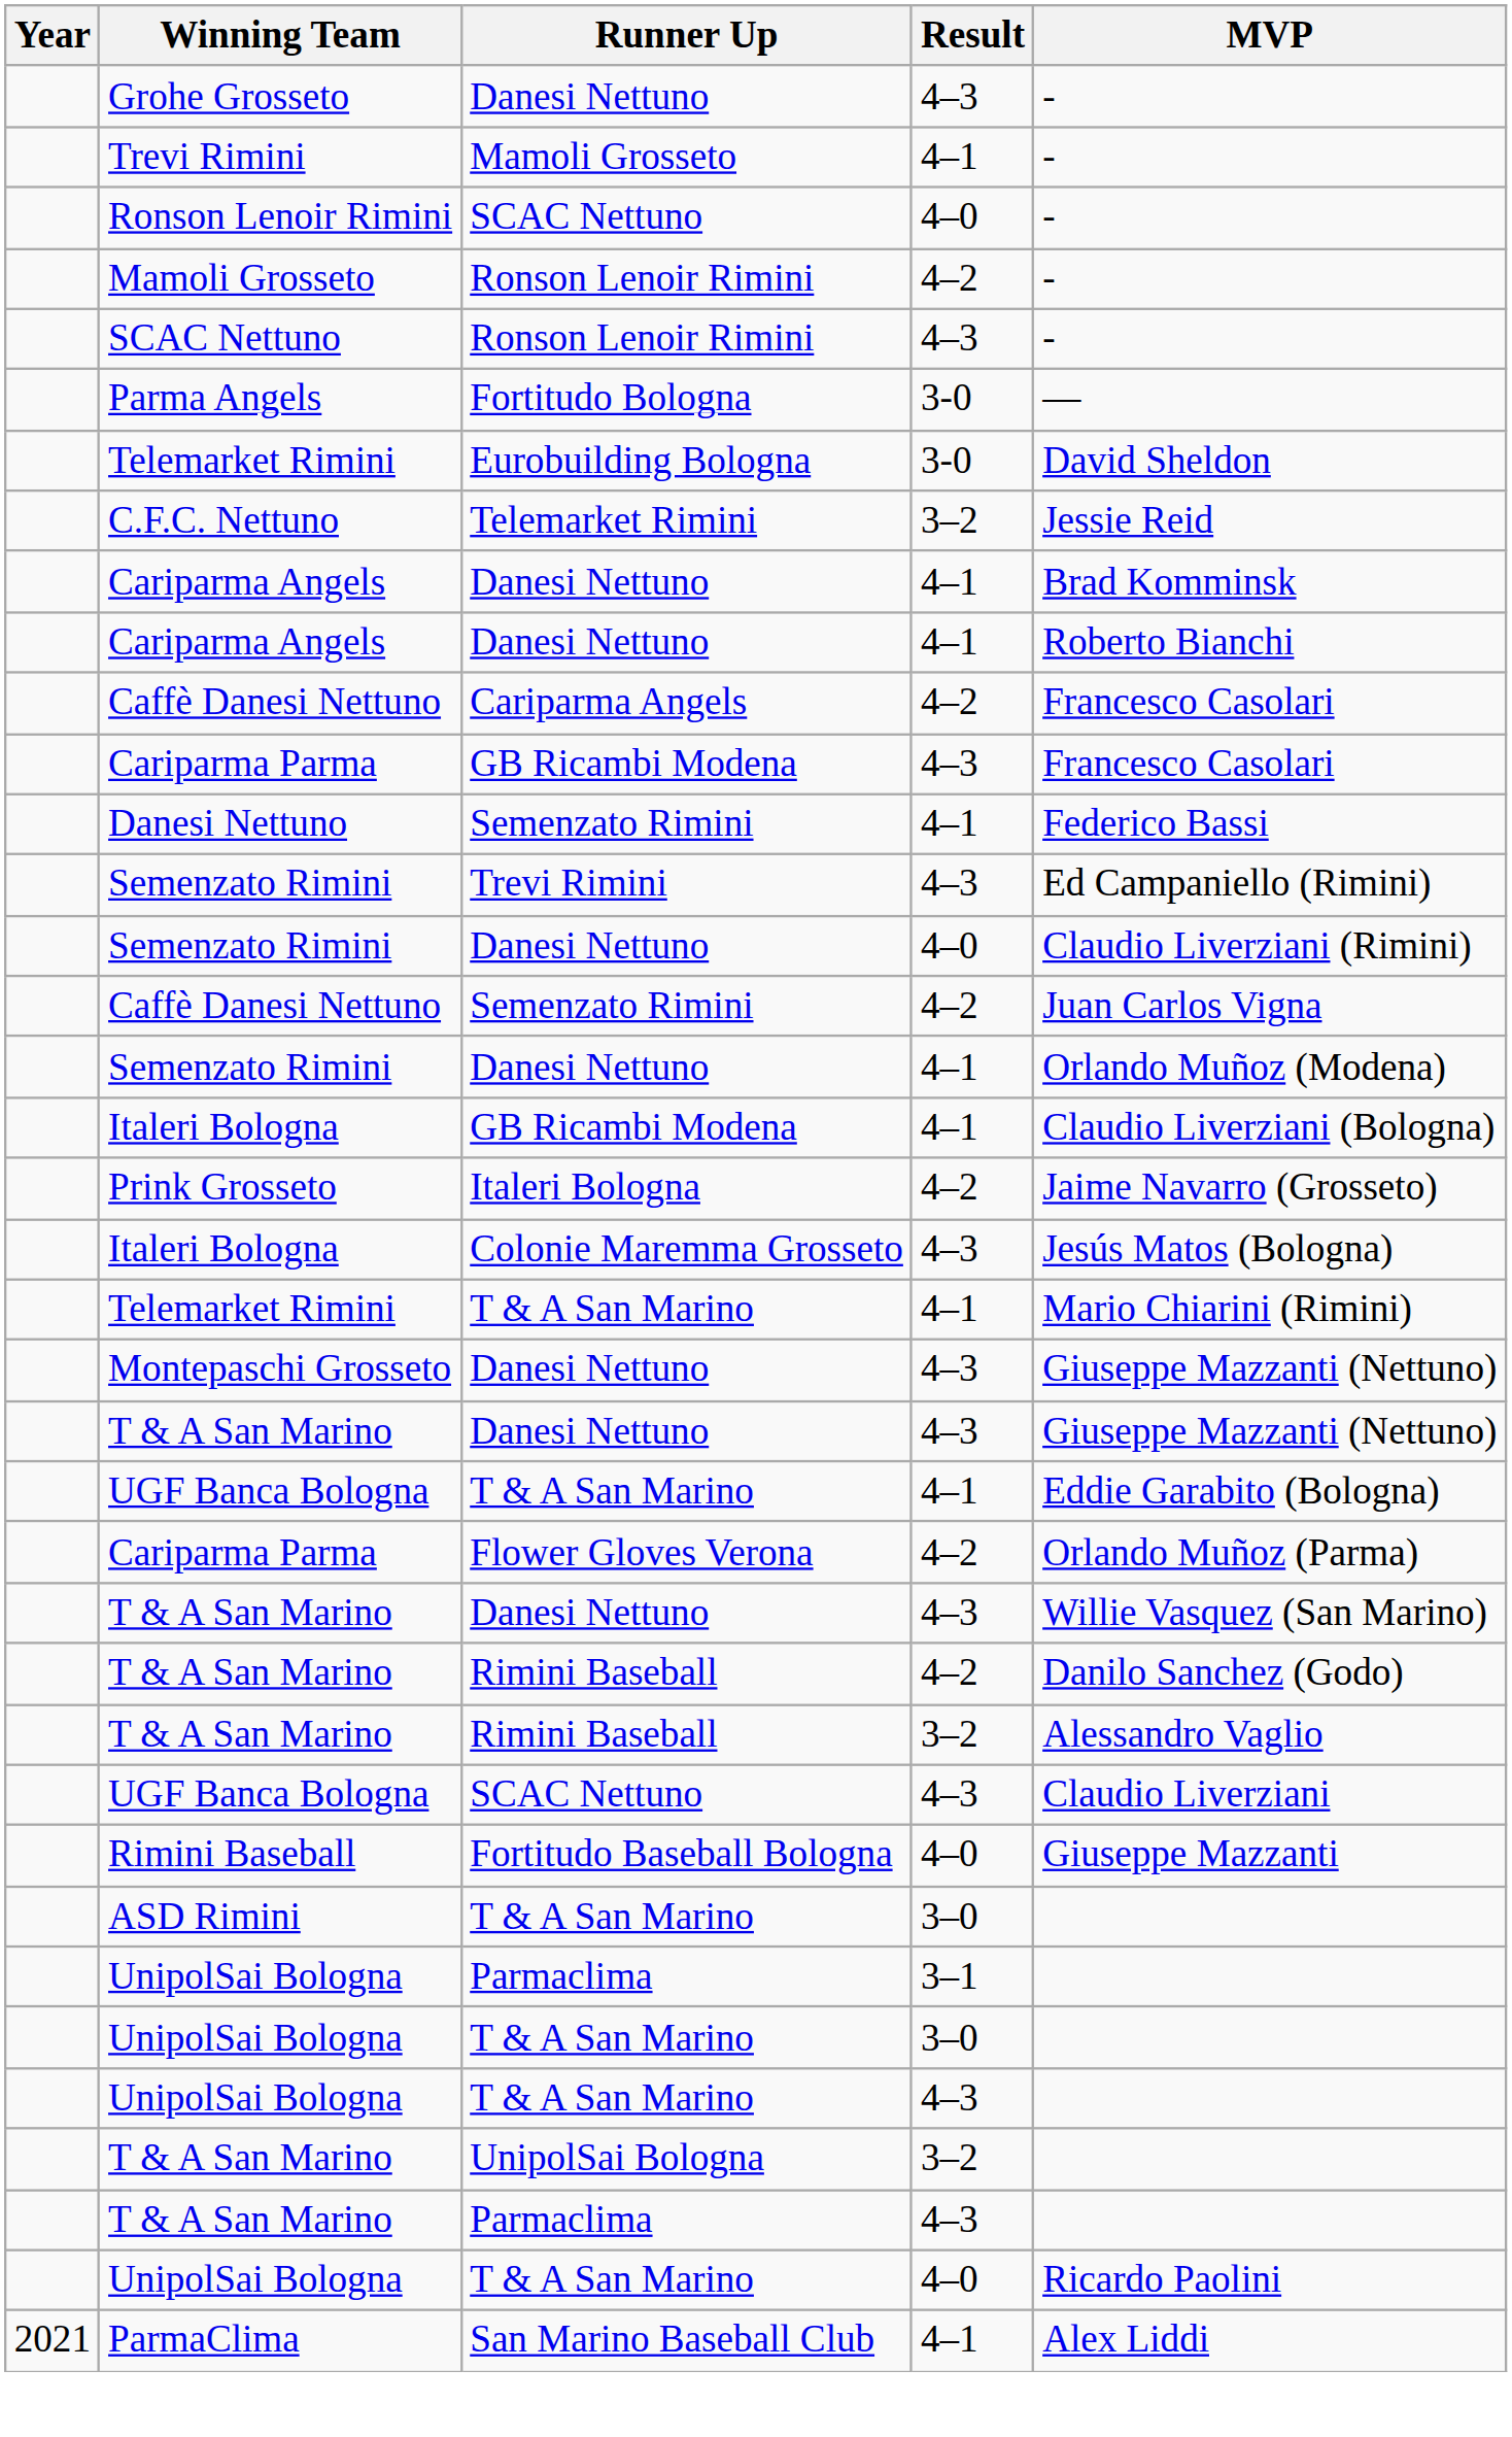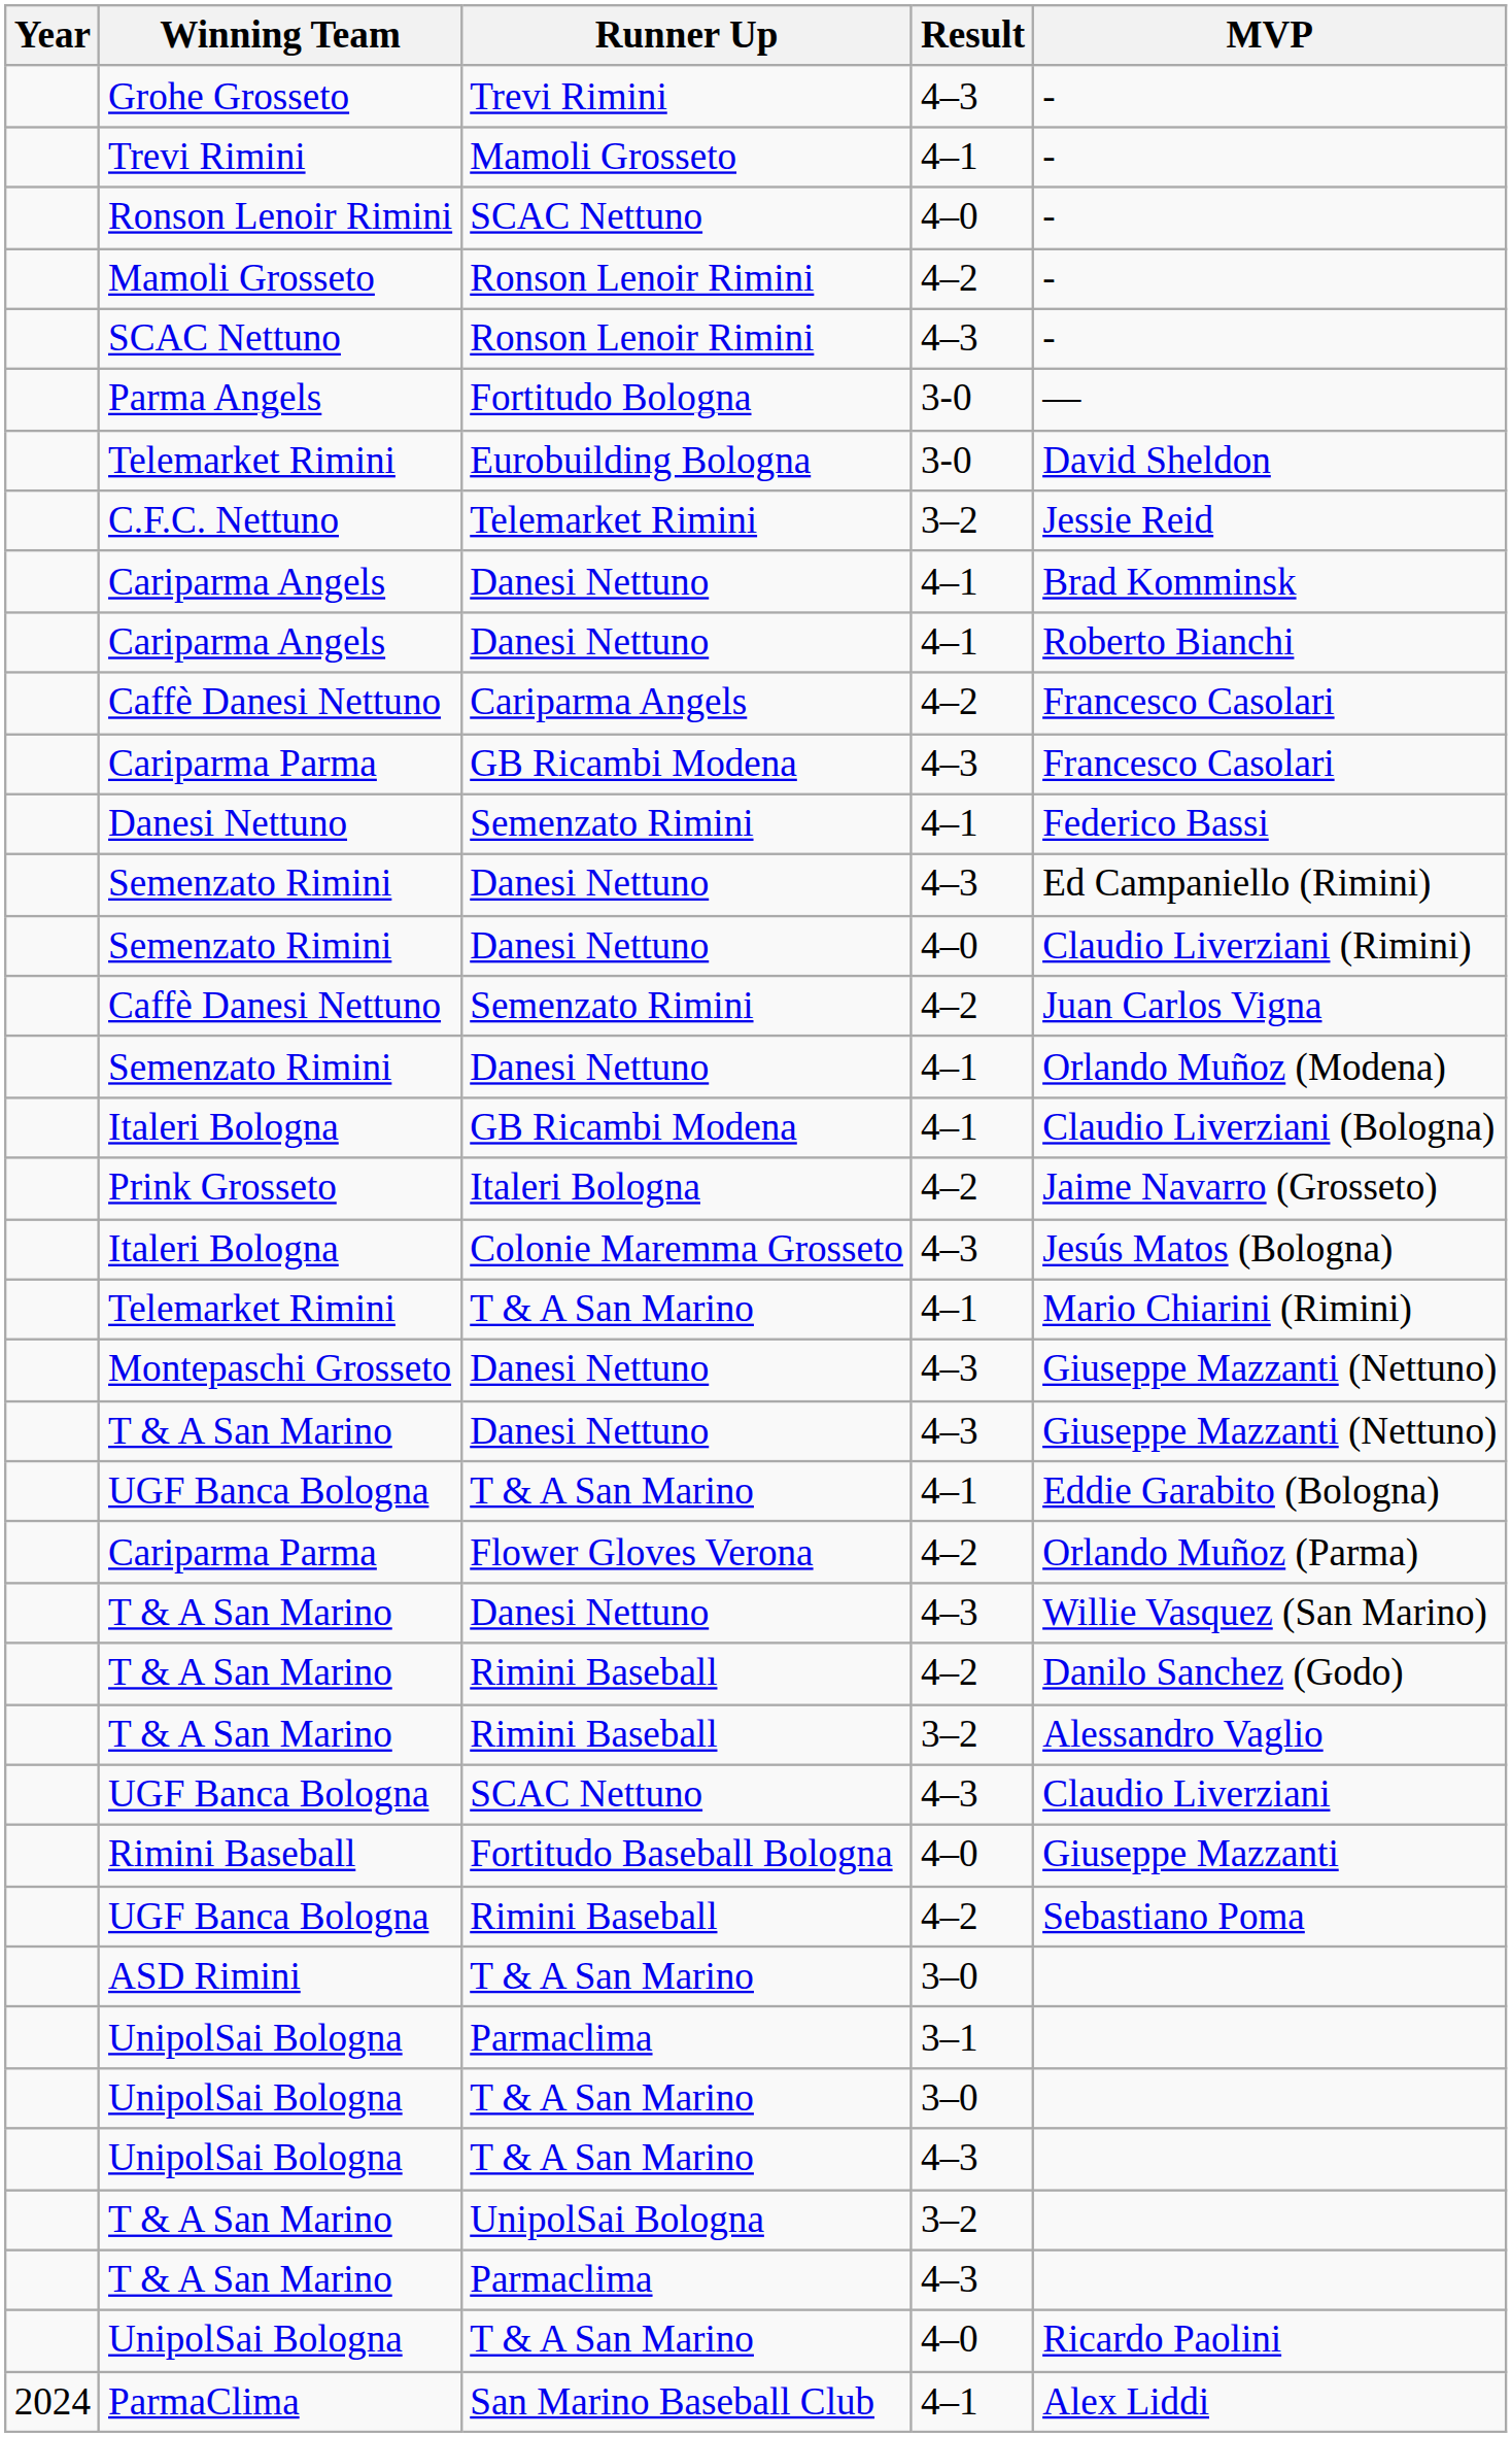Grohe Grosseto | Runner Up: Danesi Nettuno -> Trevi Rimini
Semenzato Rimini / 4–3 | Runner Up: Trevi Rimini -> Danesi Nettuno
+ row: UGF Banca Bologna | Rimini Baseball | 4–2 | Sebastiano Poma
ParmaClima | Year: 2021 -> 2024
